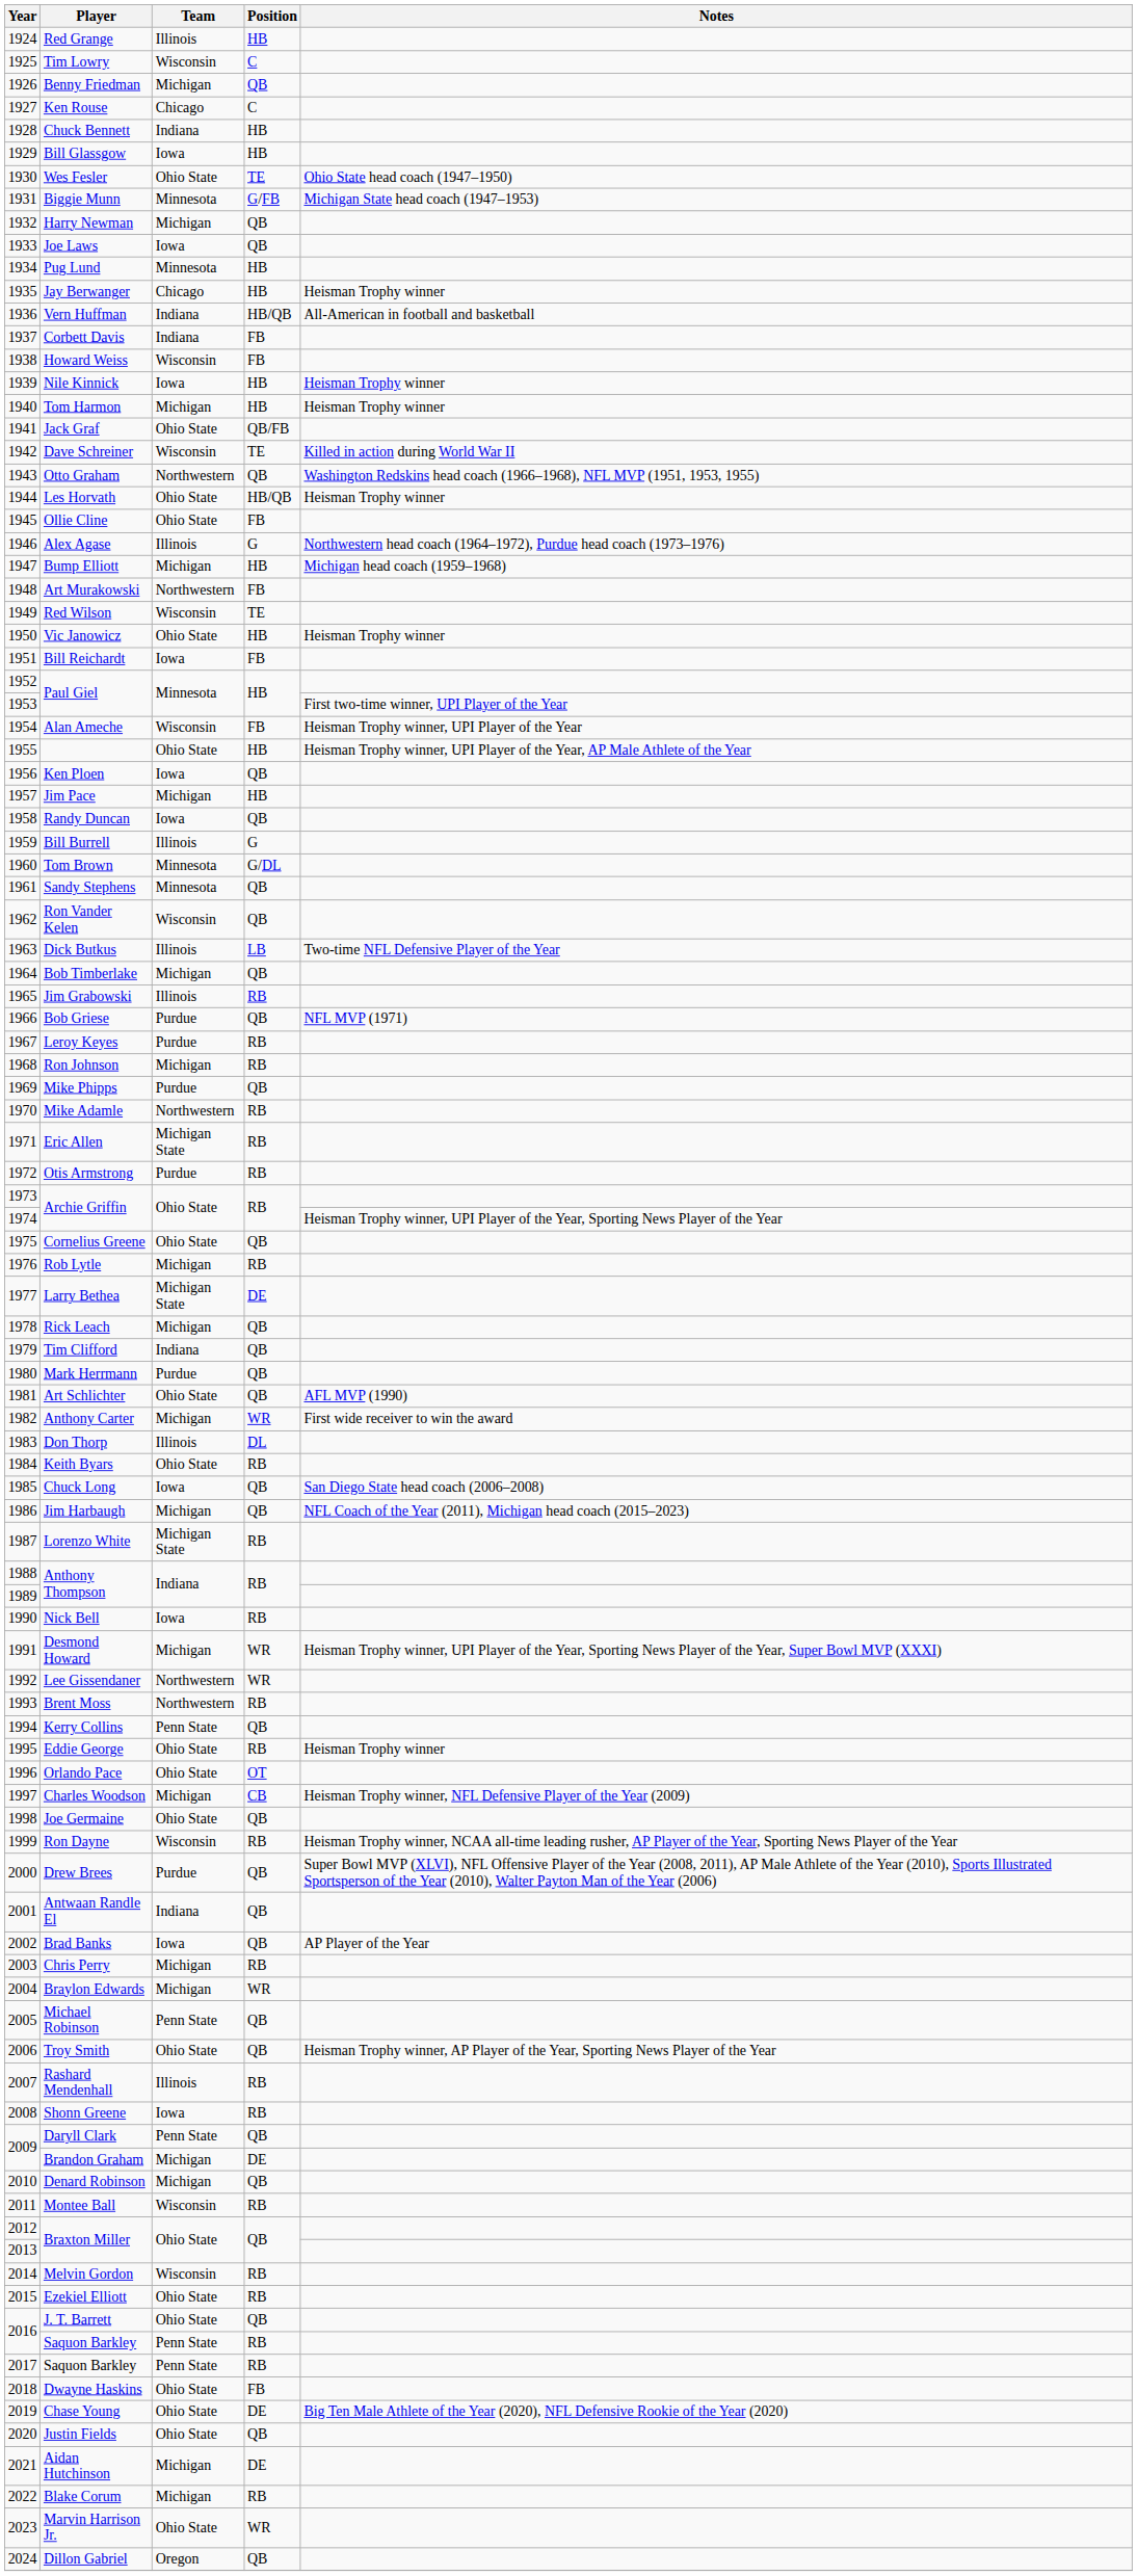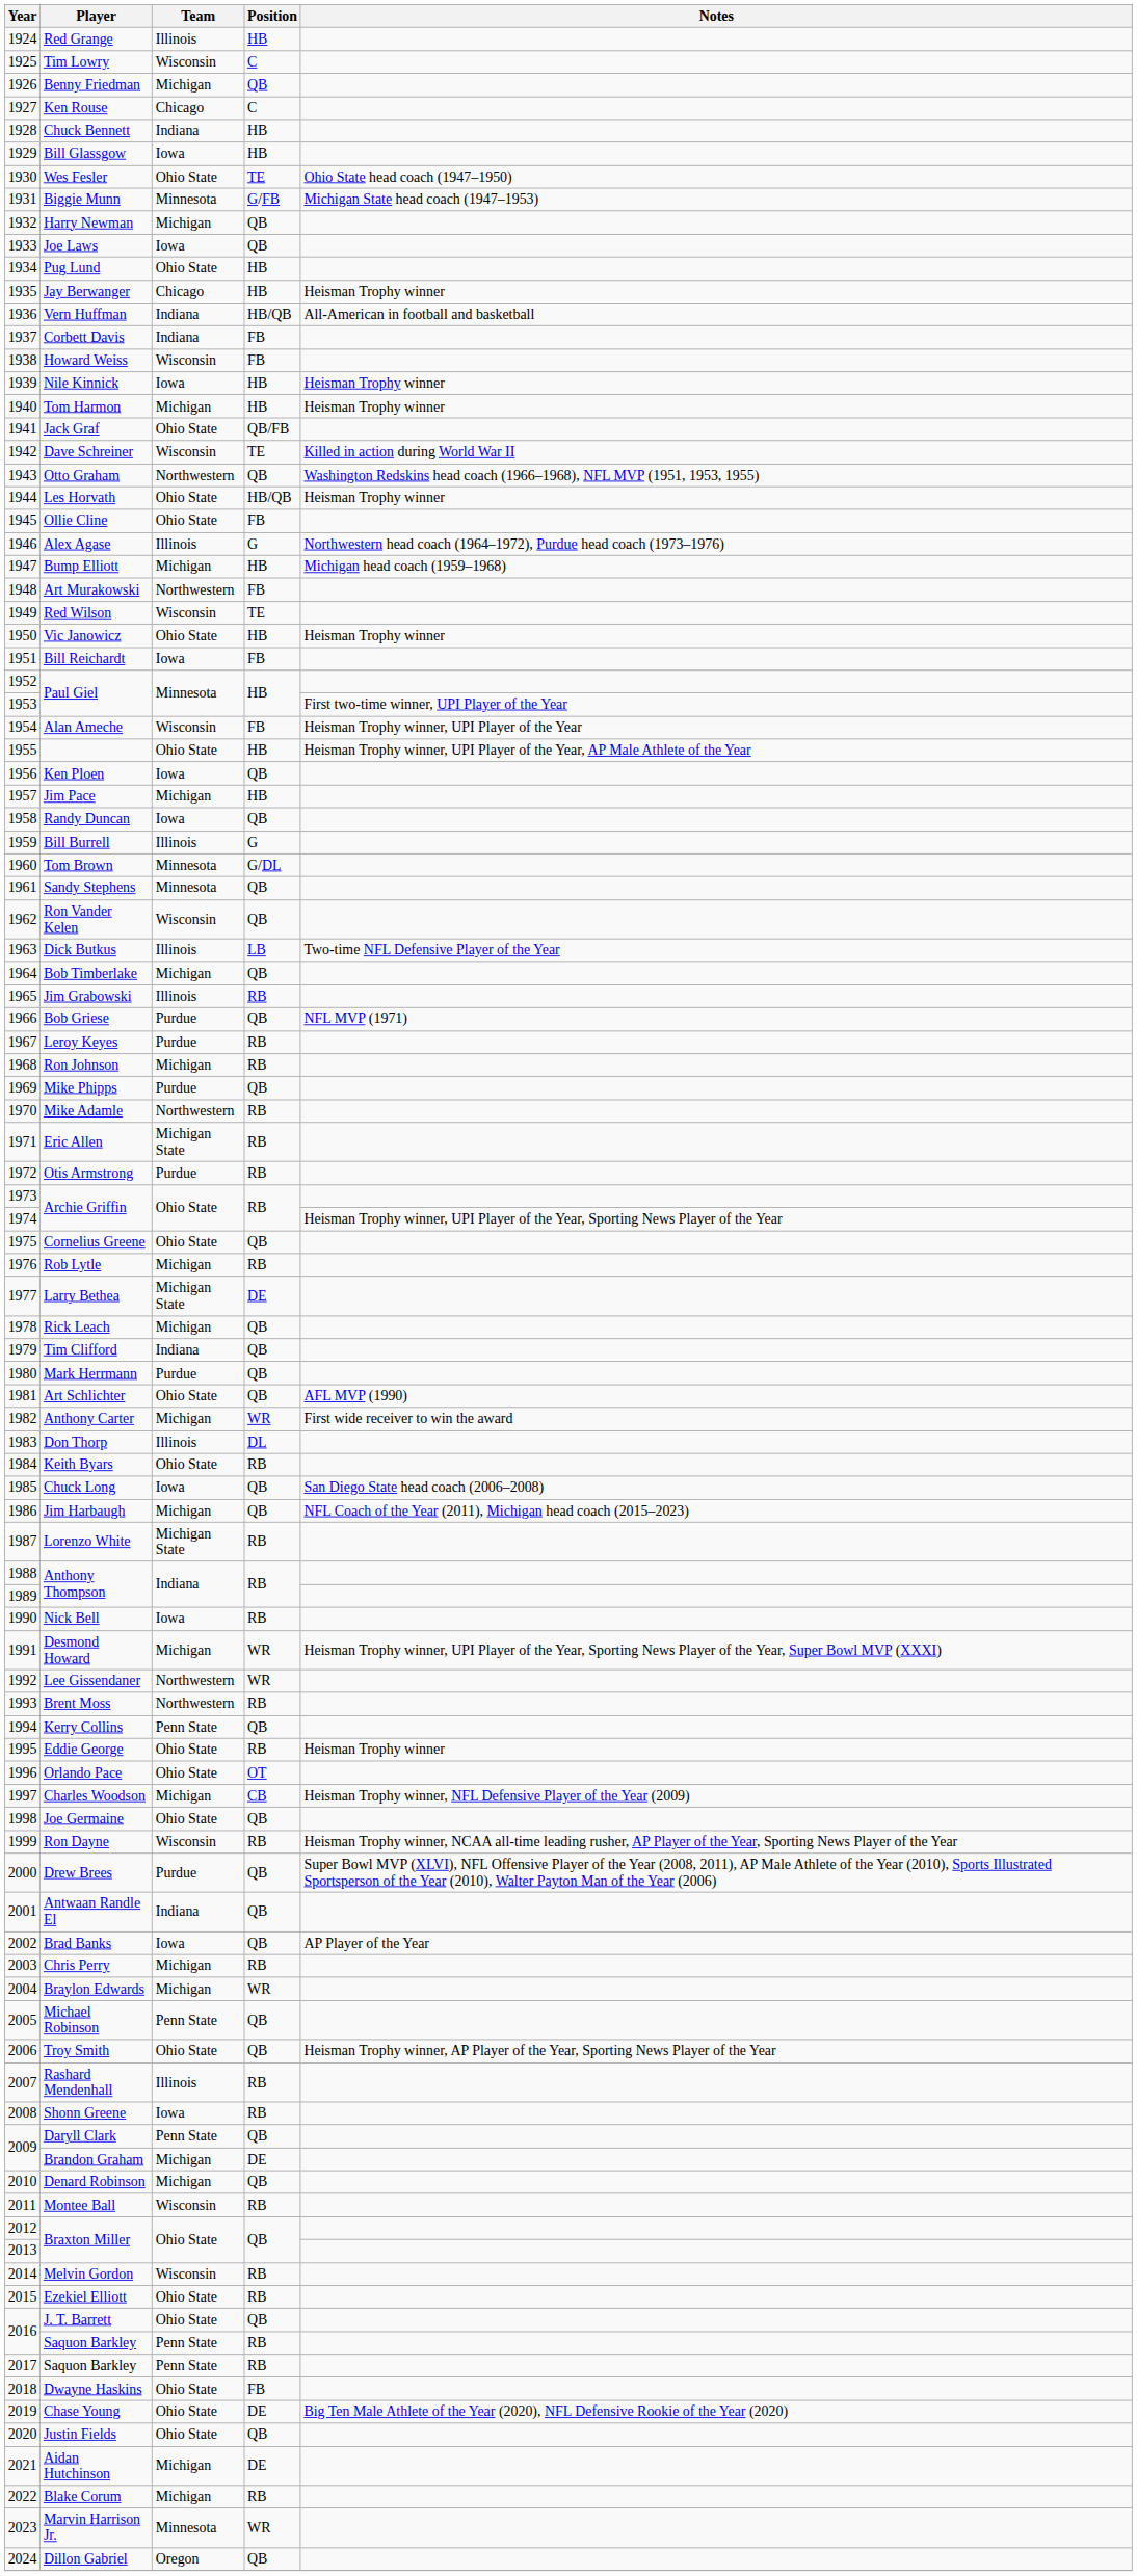Pug Lund | Team: Minnesota -> Ohio State
Marvin Harrison Jr. | Team: Ohio State -> Minnesota
